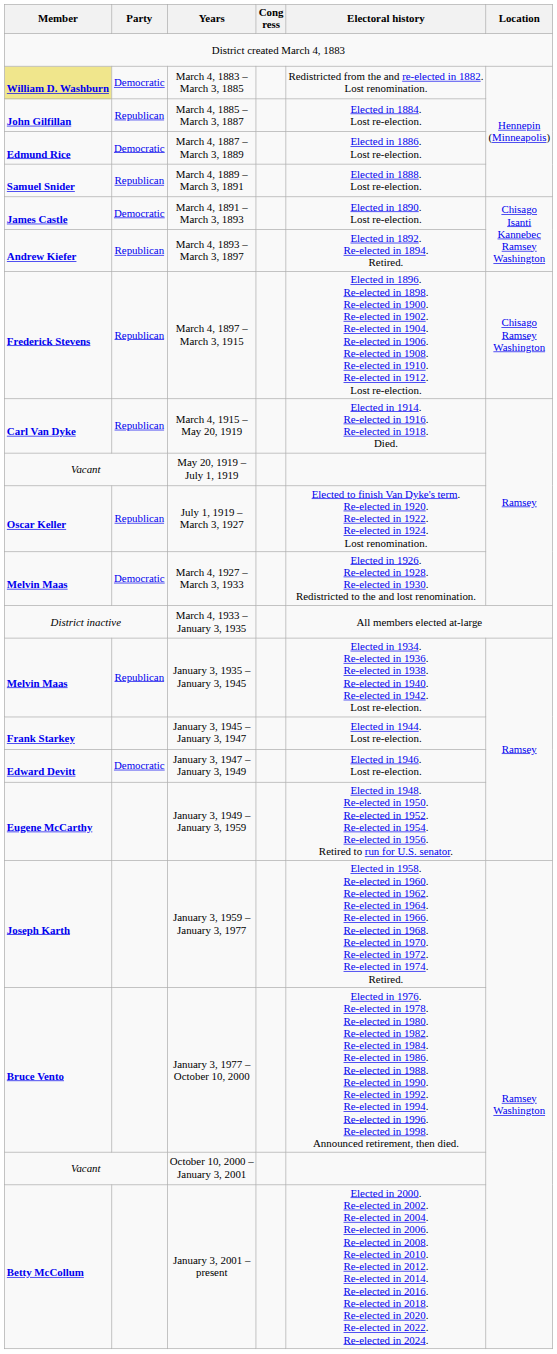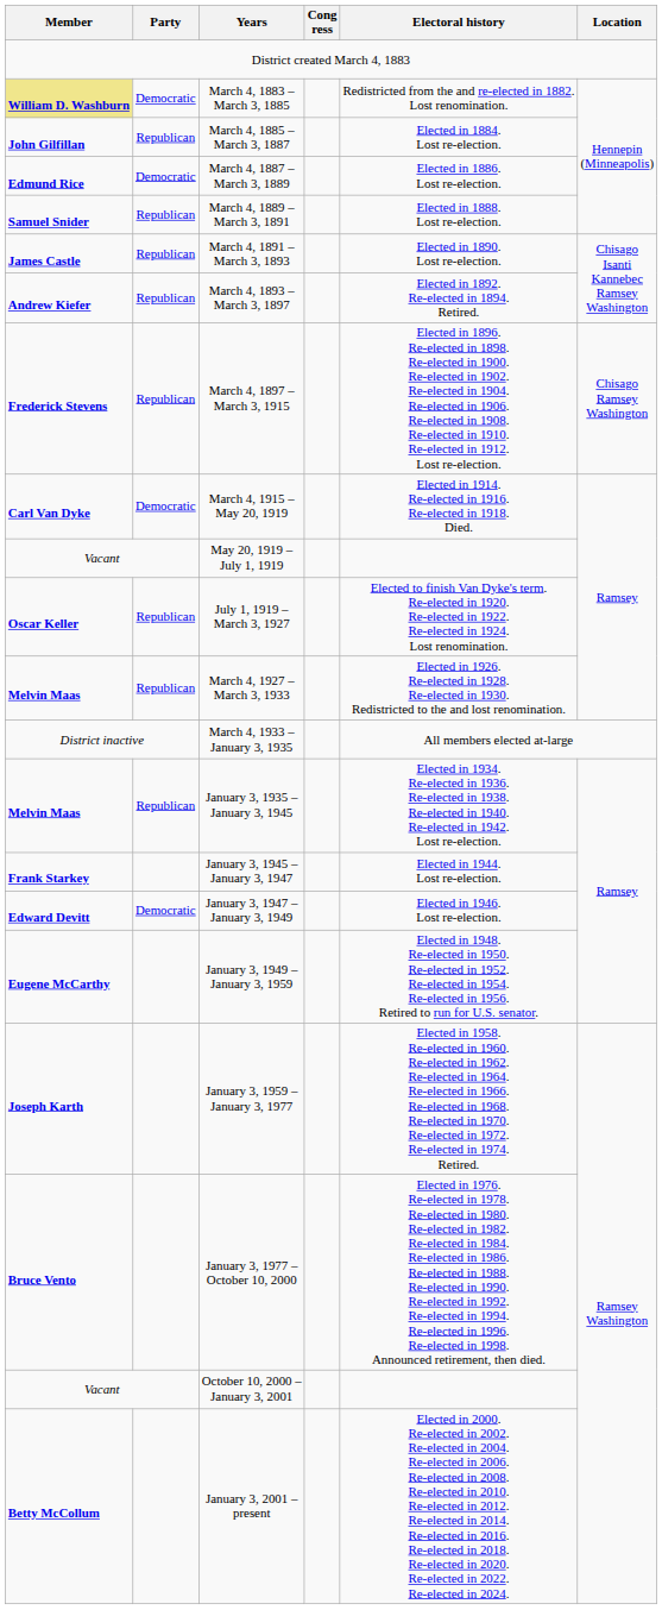March 4, 1891 – March 3, 1893 | Party: Democratic -> Republican
March 4, 1915 – May 20, 1919 | Party: Republican -> Democratic
March 4, 1927 – March 3, 1933 | Party: Democratic -> Republican
